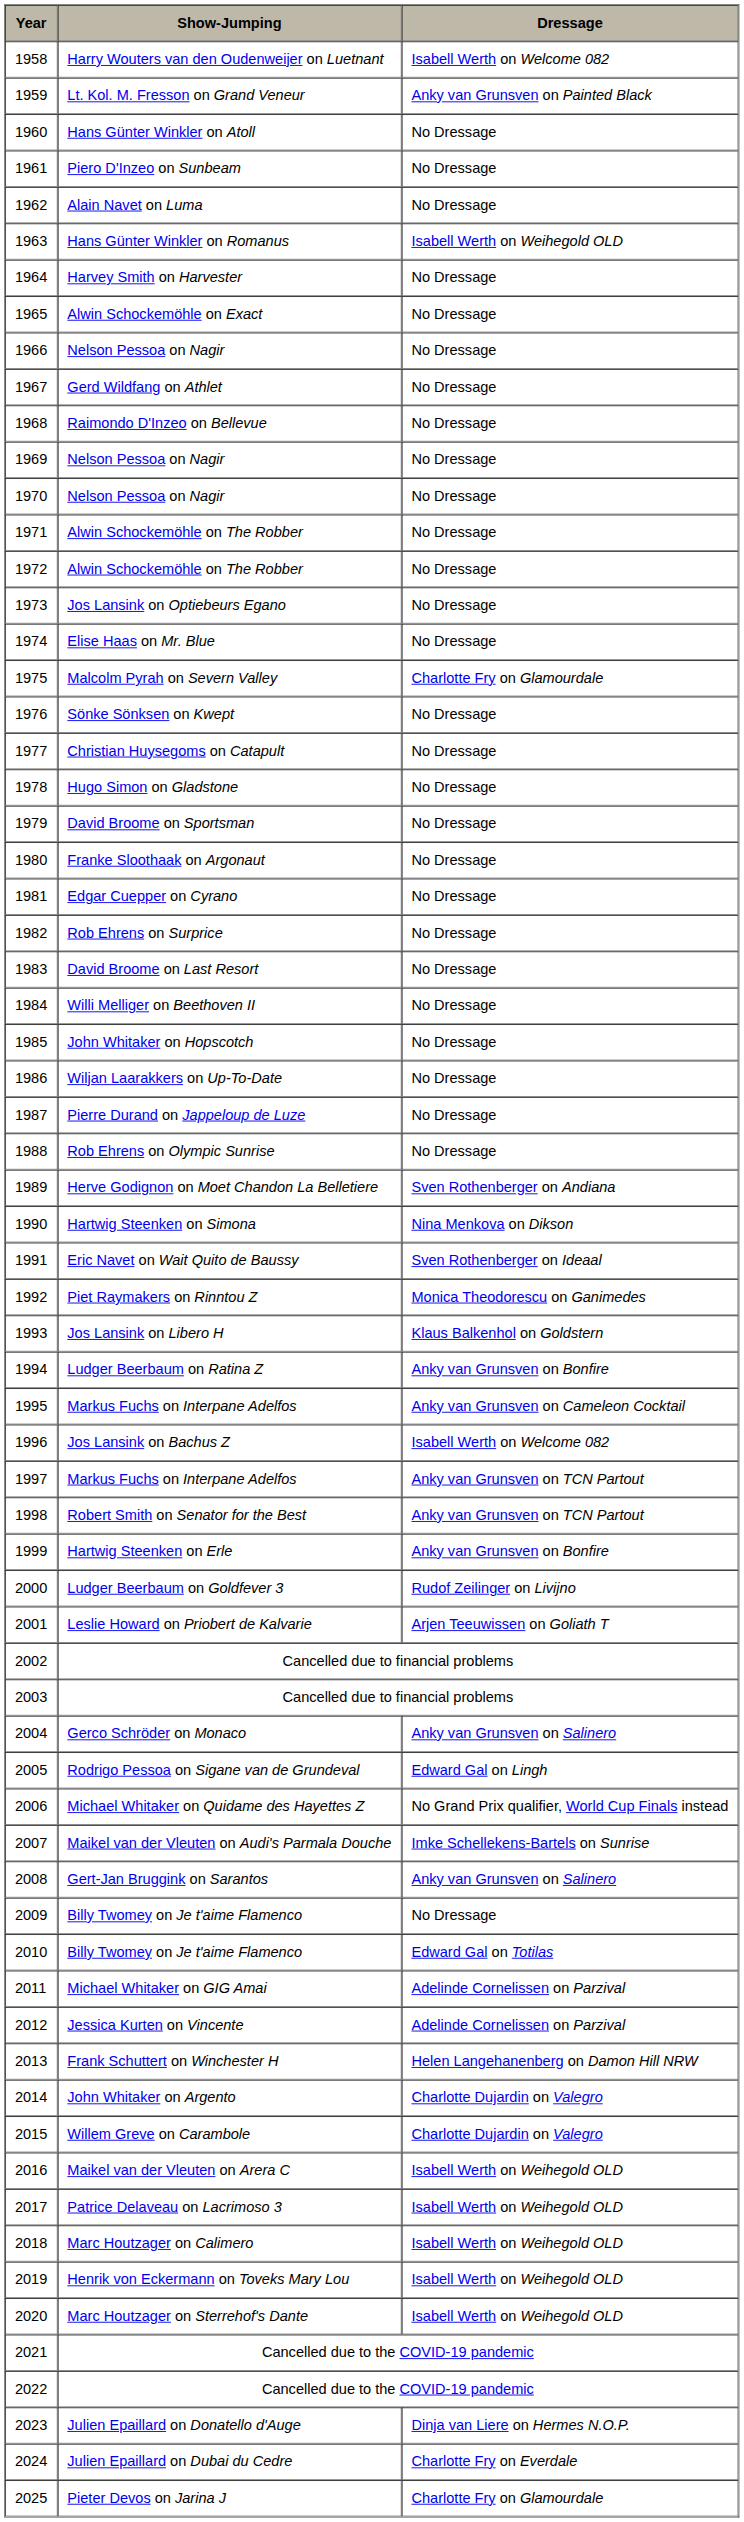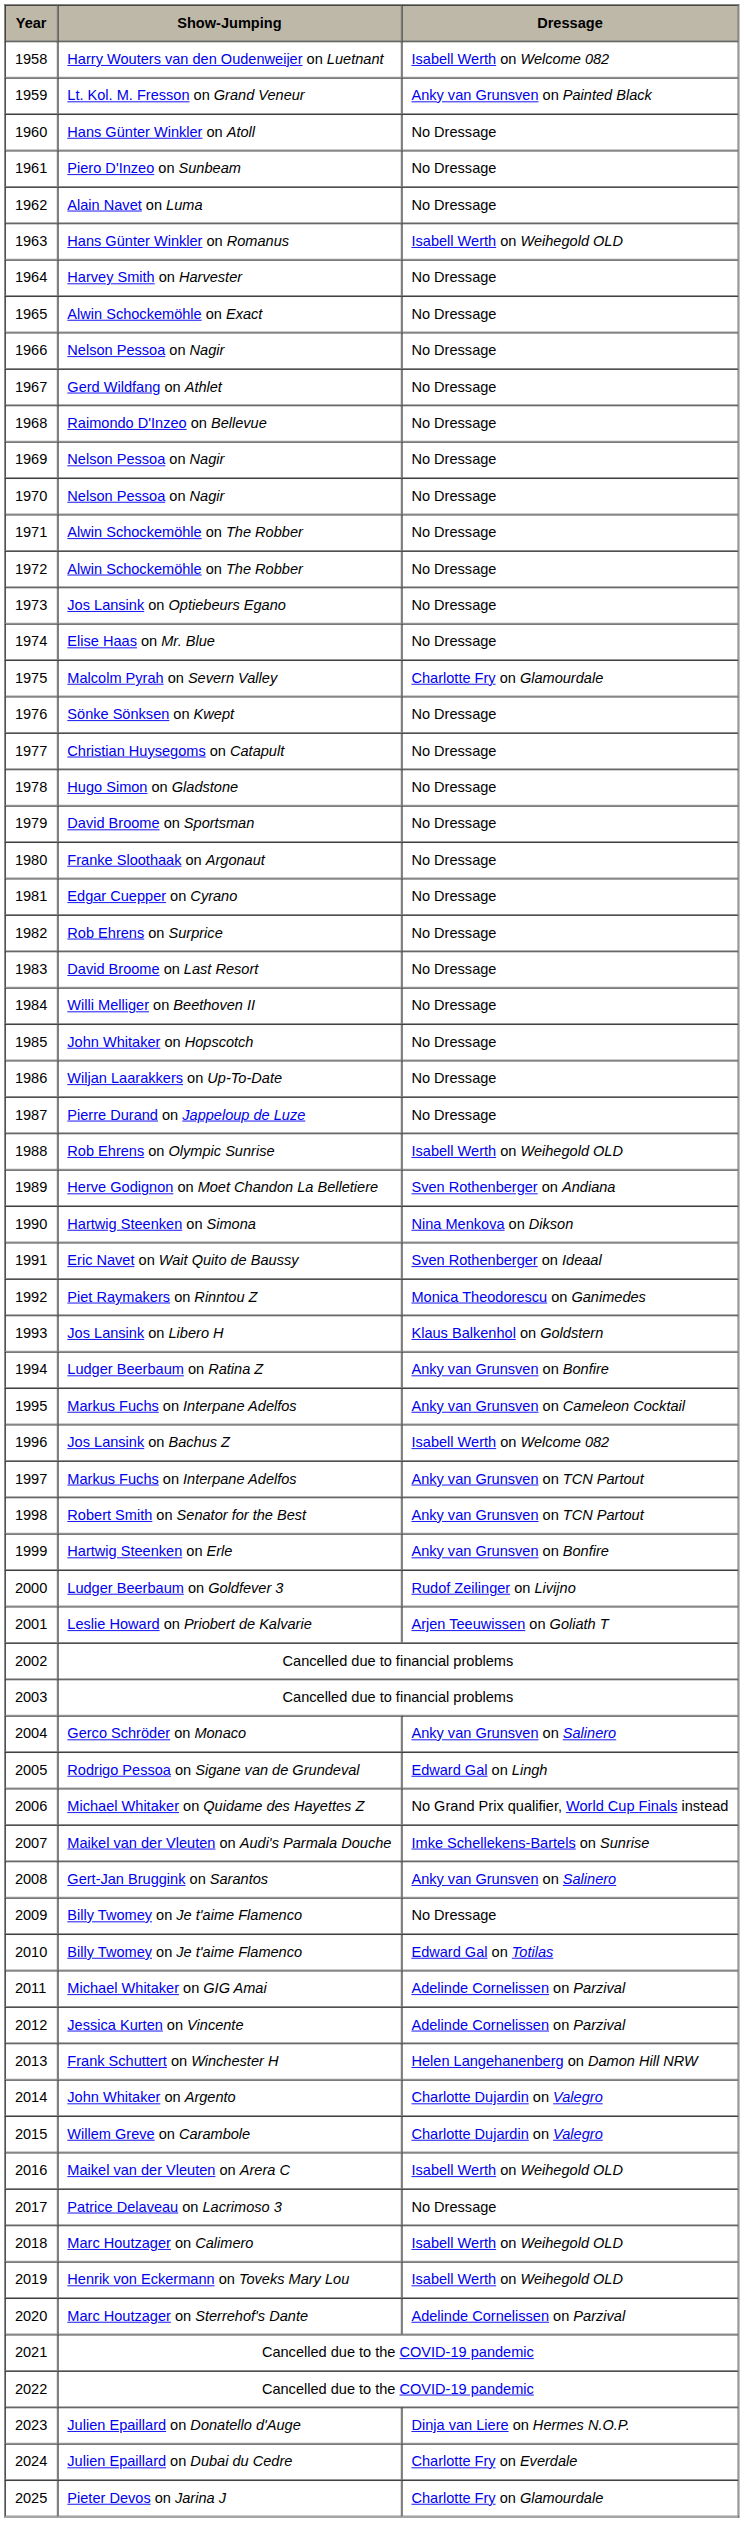1988 | Dressage: No Dressage -> Isabell Werth on Weihegold OLD
2017 | Dressage: Isabell Werth on Weihegold OLD -> No Dressage
2020 | Dressage: Isabell Werth on Weihegold OLD -> Adelinde Cornelissen on Parzival
